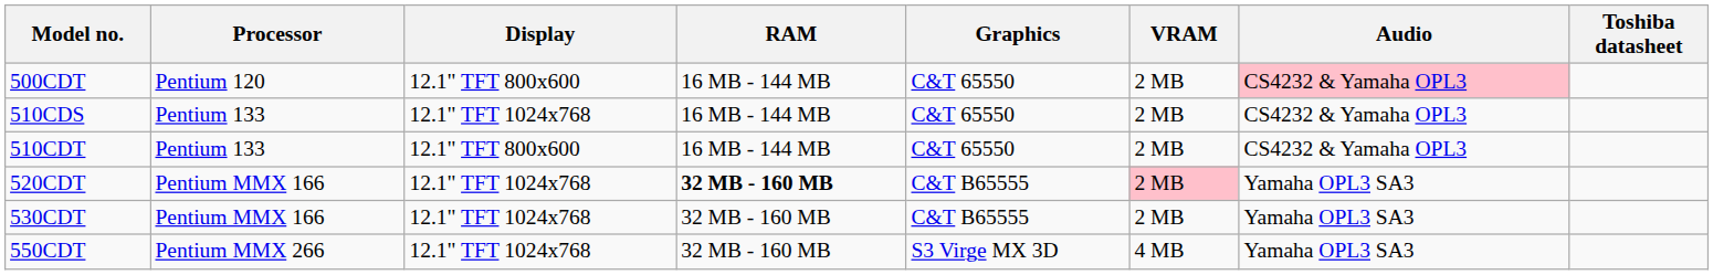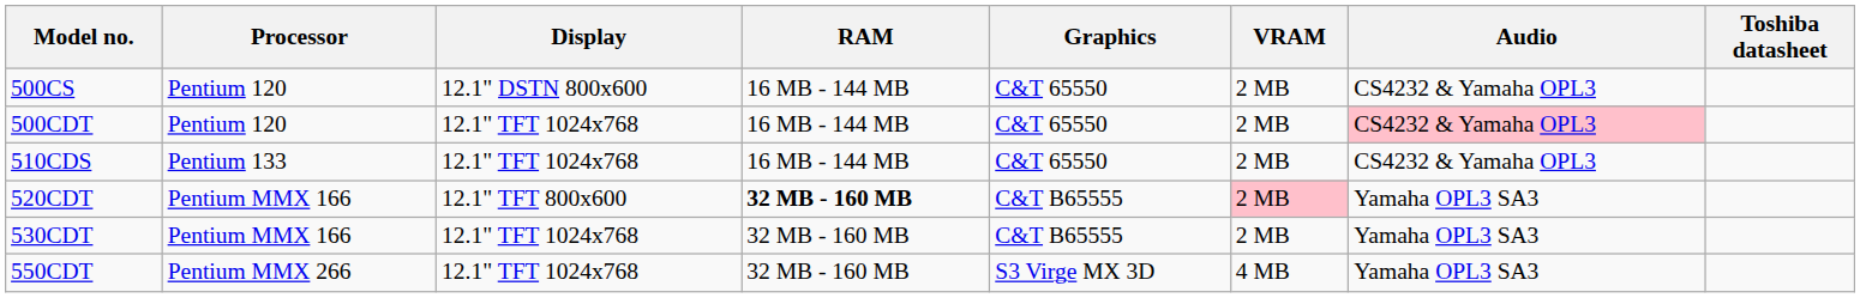+ row: 500CS | Pentium 120 | 12.1" DSTN 800x600 | 16 MB - 144 MB | C&T 65550 | 2 MB | CS4232 & Yamaha OPL3
500CDT | Display: 12.1" TFT 800x600 -> 12.1" TFT 1024x768
- row: 510CDT | Pentium 133 | 12.1" TFT 800x600 | 16 MB - 144 MB | C&T 65550 | 2 MB | CS4232 & Yamaha OPL3
520CDT | Display: 12.1" TFT 1024x768 -> 12.1" TFT 800x600
